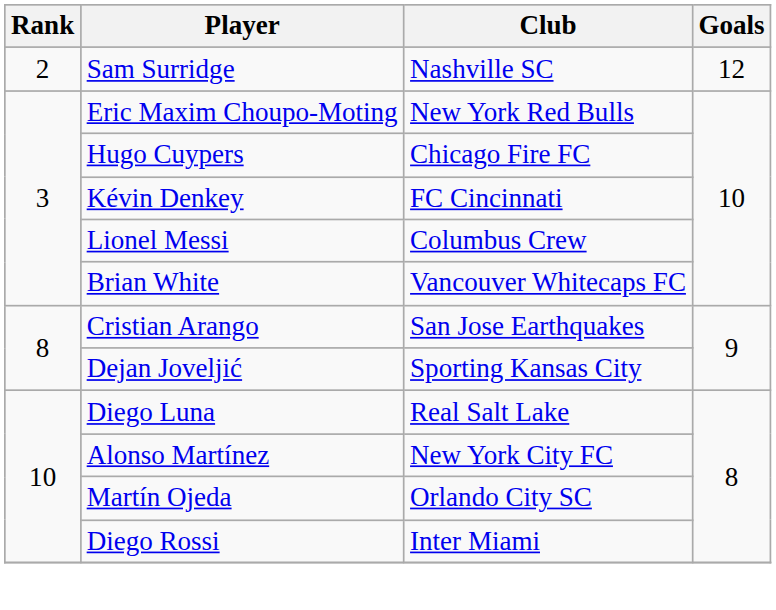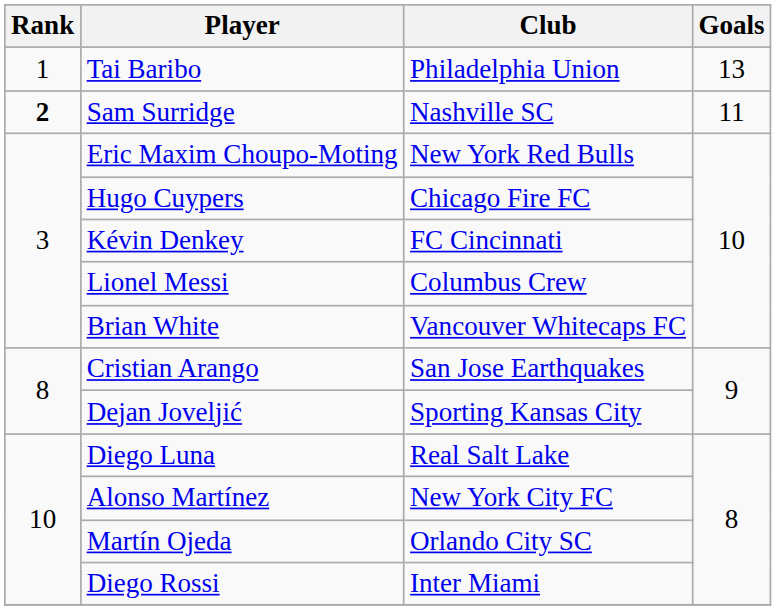+ row: 1 | Tai Baribo | Philadelphia Union | 13
Sam Surridge | Rank: normal -> bold
Sam Surridge | Goals: 12 -> 11
